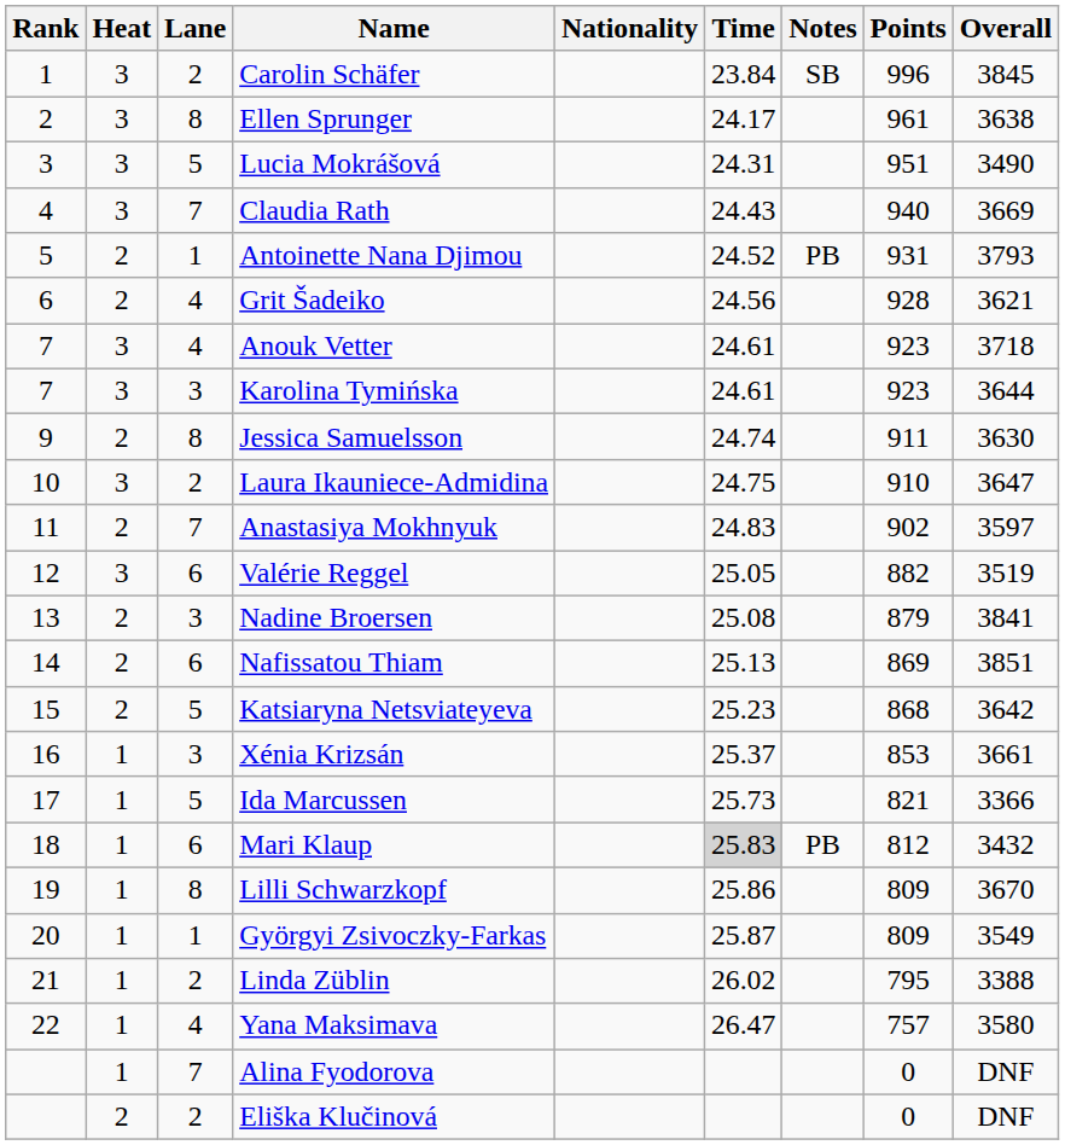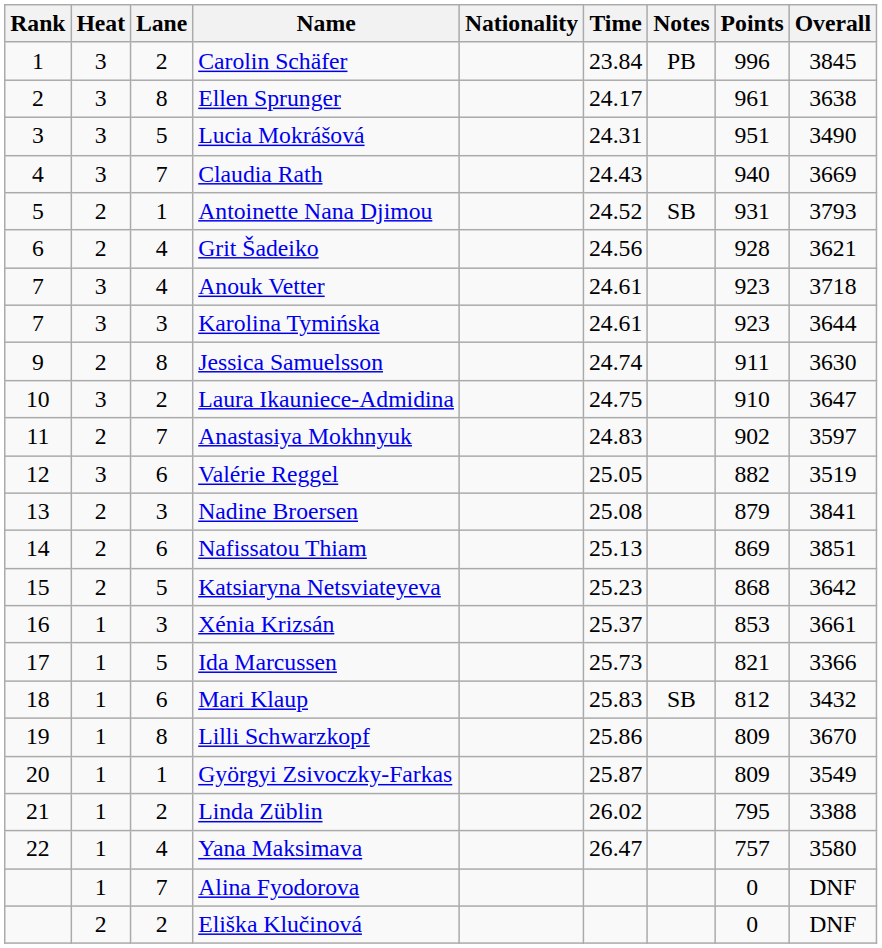Carolin Schäfer | Notes: SB -> PB
Antoinette Nana Djimou | Notes: PB -> SB
Mari Klaup | Time: lightgrey background -> no background
Mari Klaup | Notes: PB -> SB
